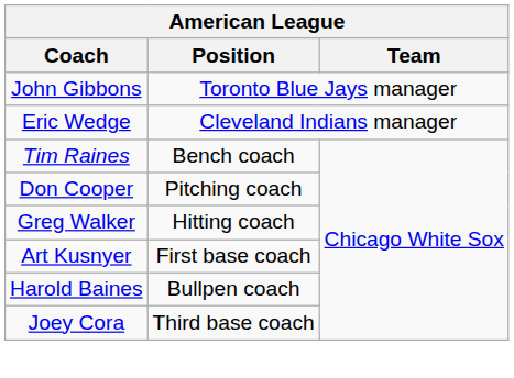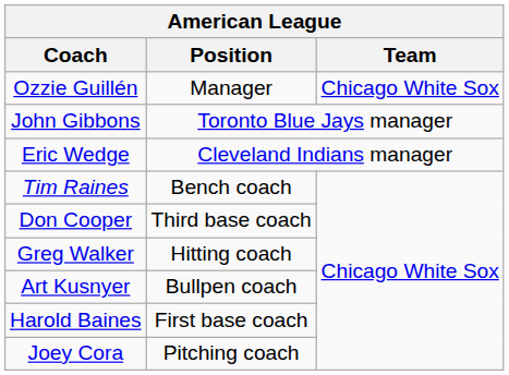+ row: Ozzie Guillén | Manager | Chicago White Sox
Don Cooper | Position: Pitching coach -> Third base coach
Art Kusnyer | Position: First base coach -> Bullpen coach
Harold Baines | Position: Bullpen coach -> First base coach
Joey Cora | Position: Third base coach -> Pitching coach
